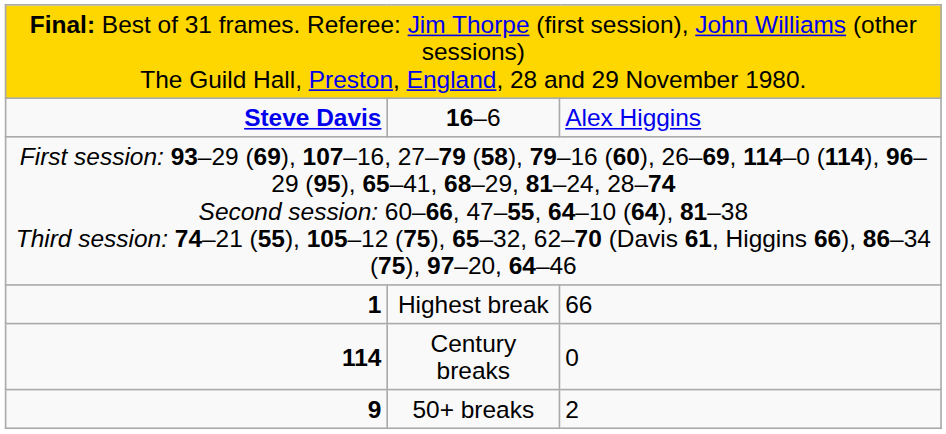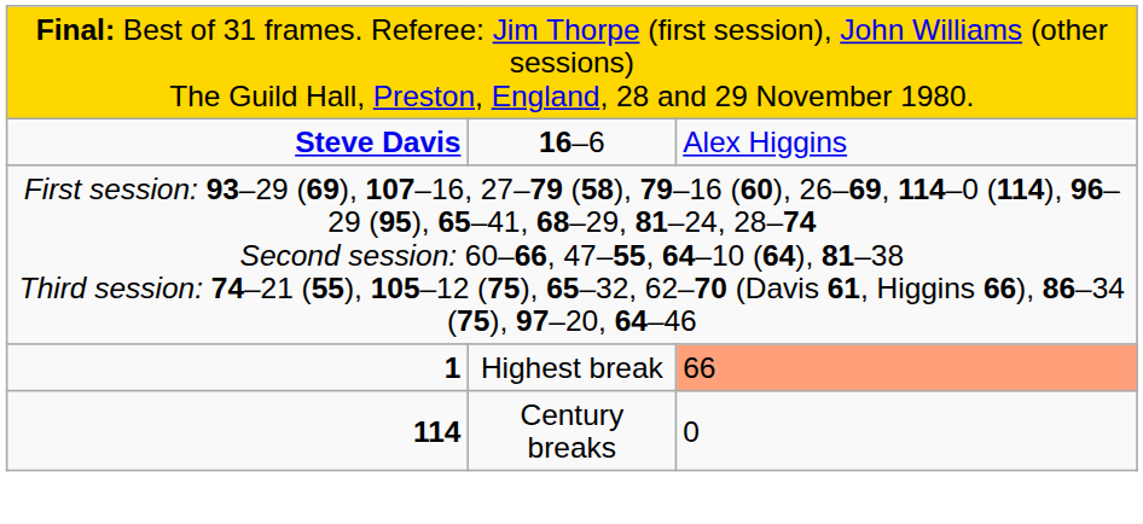Highest break | column 3: no background -> lightsalmon background
- row: 9 | 50+ breaks | 2
